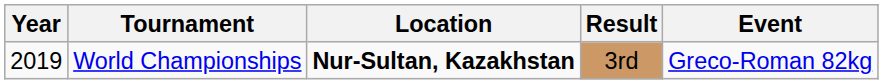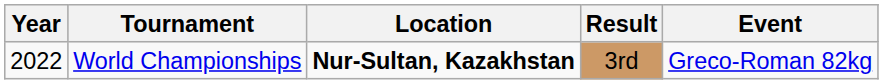World Championships | Year: 2019 -> 2022
